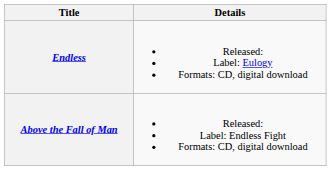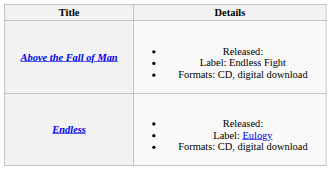rows swapped: Above the Fall of Man <-> Endless
